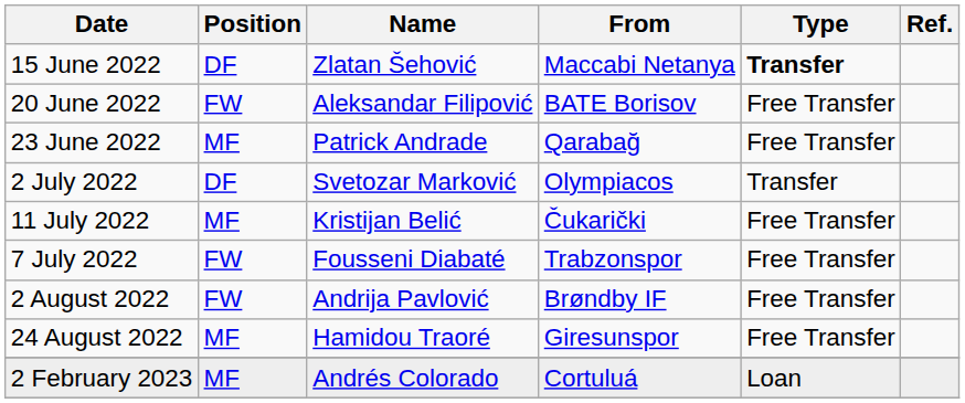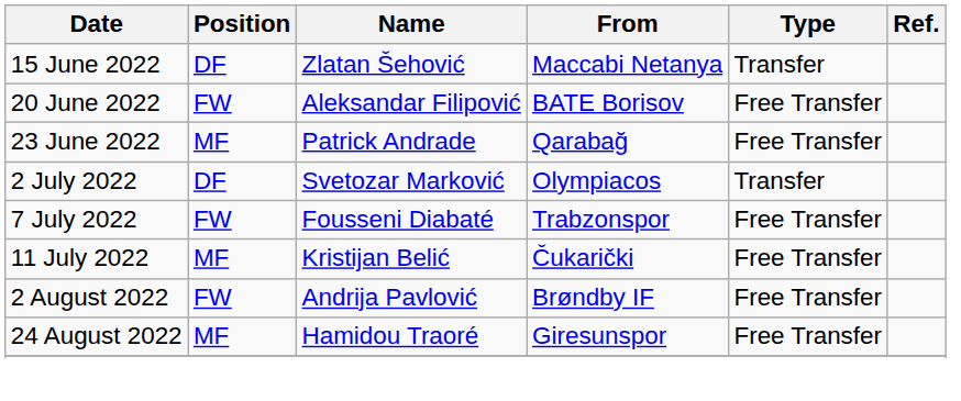15 June 2022 | Type: bold -> normal
rows swapped: 7 July 2022 <-> 11 July 2022
- row: 2 February 2023 | MF | Andrés Colorado | Cortuluá | Loan
